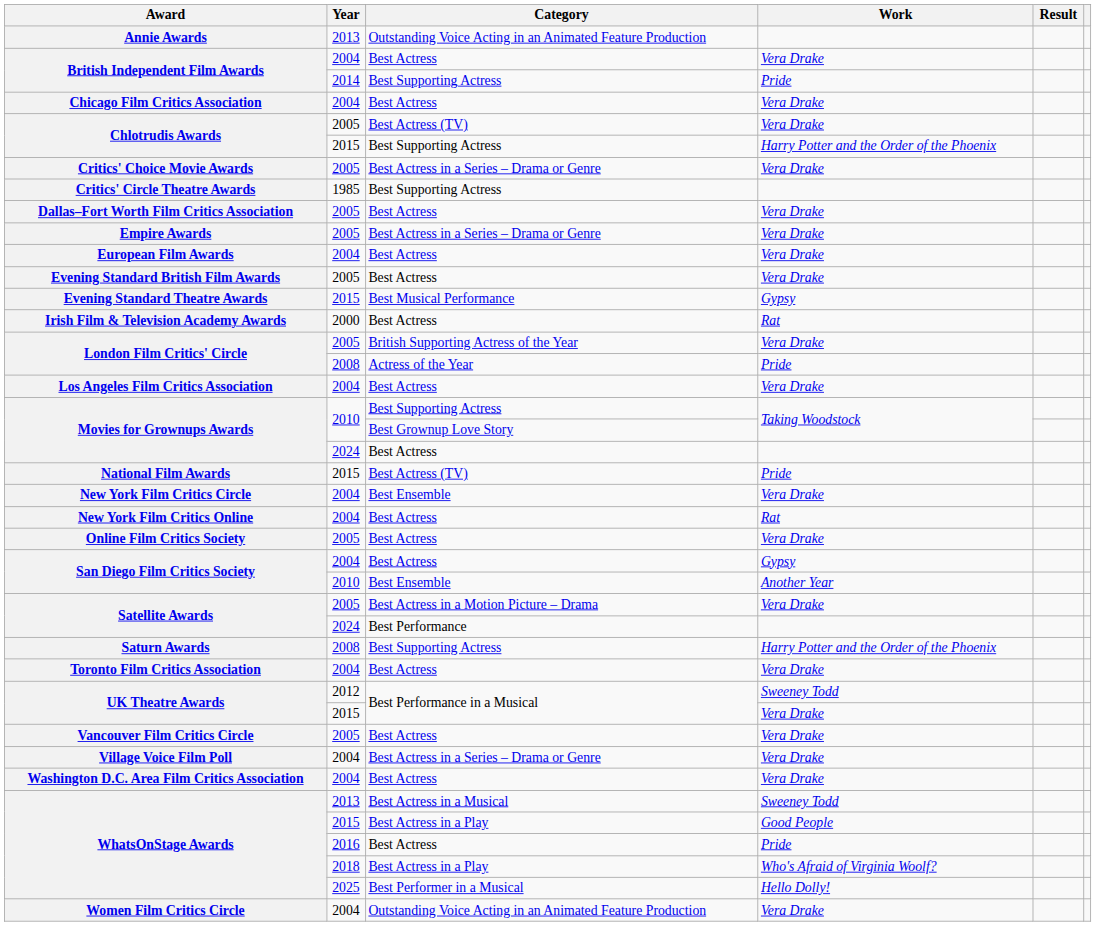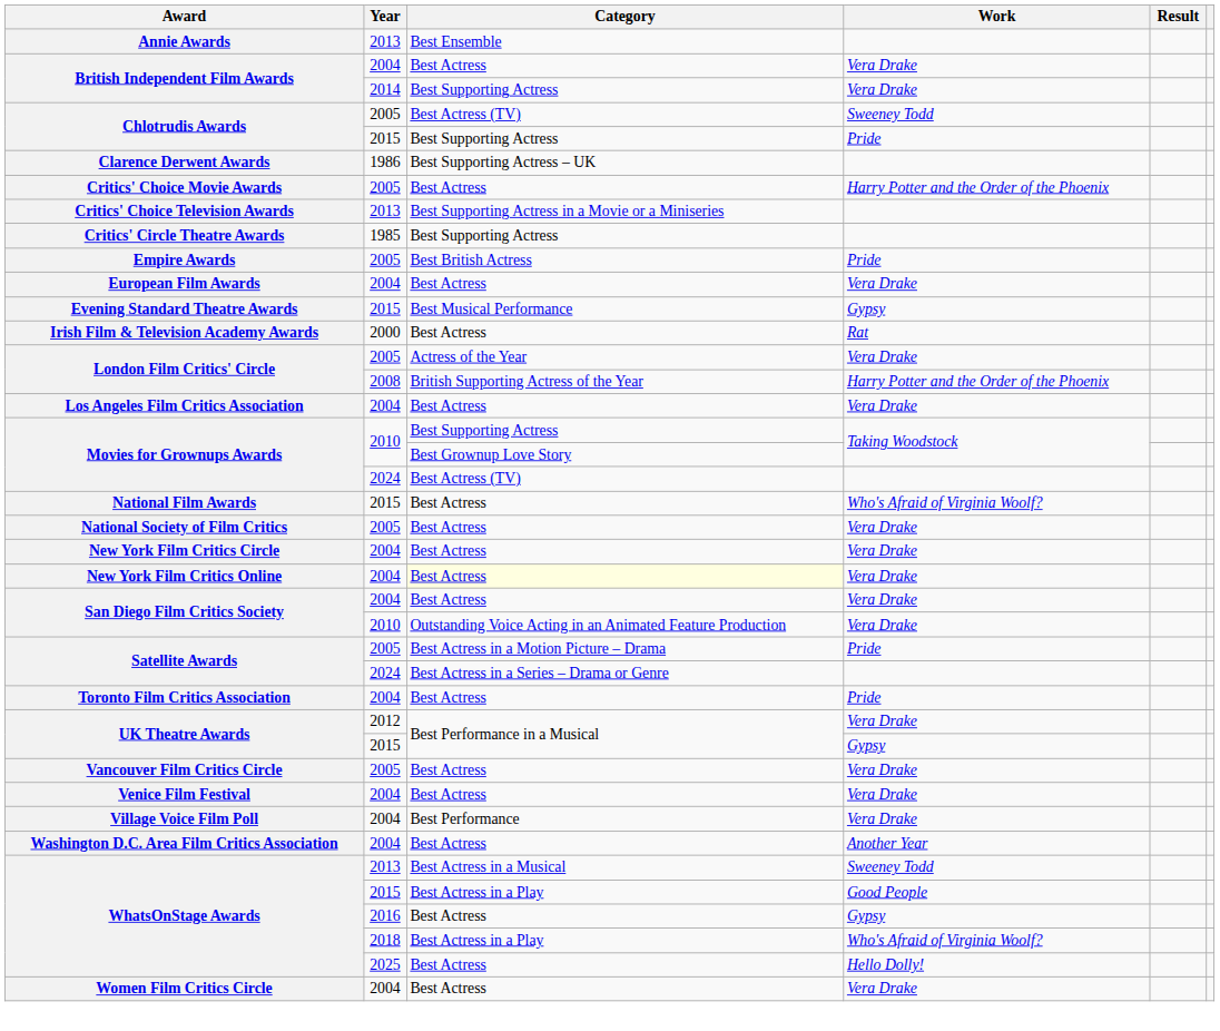Annie Awards | Category: Outstanding Voice Acting in an Animated Feature Production -> Best Ensemble
British Independent Film Awards / 2014 | Work: Pride -> Vera Drake
- row: Chicago Film Critics Association | 2004 | Best Actress | Vera Drake
Chlotrudis Awards / 2005 | Work: Vera Drake -> Sweeney Todd
Chlotrudis Awards / 2015 | Work: Harry Potter and the Order of the Phoenix -> Pride
+ row: Clarence Derwent Awards | 1986 | Best Supporting Actress – UK
Critics' Choice Movie Awards | Category: Best Actress in a Series – Drama or Genre -> Best Actress
Critics' Choice Movie Awards | Work: Vera Drake -> Harry Potter and the Order of the Phoenix
+ row: Critics' Choice Television Awards | 2013 | Best Supporting Actress in a Movie or a Miniseries
- row: Dallas–Fort Worth Film Critics Association | 2005 | Best Actress | Vera Drake
Empire Awards | Category: Best Actress in a Series – Drama or Genre -> Best British Actress
Empire Awards | Work: Vera Drake -> Pride
- row: Evening Standard British Film Awards | 2005 | Best Actress | Vera Drake
London Film Critics' Circle / 2005 | Category: British Supporting Actress of the Year -> Actress of the Year
London Film Critics' Circle / 2008 | Category: Actress of the Year -> British Supporting Actress of the Year
London Film Critics' Circle / 2008 | Work: Pride -> Harry Potter and the Order of the Phoenix
Movies for Grownups Awards / 2024 | Category: Best Actress -> Best Actress (TV)
National Film Awards | Category: Best Actress (TV) -> Best Actress
National Film Awards | Work: Pride -> Who's Afraid of Virginia Woolf?
+ row: National Society of Film Critics | 2005 | Best Actress | Vera Drake
New York Film Critics Circle | Category: Best Ensemble -> Best Actress
New York Film Critics Online | Category: no background -> lightyellow background
New York Film Critics Online | Work: Rat -> Vera Drake
- row: Online Film Critics Society | 2005 | Best Actress | Vera Drake
San Diego Film Critics Society / 2004 | Work: Gypsy -> Vera Drake
San Diego Film Critics Society / 2010 | Category: Best Ensemble -> Outstanding Voice Acting in an Animated Feature Production
San Diego Film Critics Society / 2010 | Work: Another Year -> Vera Drake
Satellite Awards / 2005 | Work: Vera Drake -> Pride
Satellite Awards / 2024 | Category: Best Performance -> Best Actress in a Series – Drama or Genre
- row: Saturn Awards | 2008 | Best Supporting Actress | Harry Potter and the Order of the Phoenix
Toronto Film Critics Association | Work: Vera Drake -> Pride
UK Theatre Awards / 2012 | Work: Sweeney Todd -> Vera Drake
UK Theatre Awards / 2015 | Work: Vera Drake -> Gypsy
+ row: Venice Film Festival | 2004 | Best Actress | Vera Drake
Village Voice Film Poll | Category: Best Actress in a Series – Drama or Genre -> Best Performance
Washington D.C. Area Film Critics Association | Work: Vera Drake -> Another Year
WhatsOnStage Awards / 2016 | Work: Pride -> Gypsy
WhatsOnStage Awards / 2025 | Category: Best Performer in a Musical -> Best Actress
Women Film Critics Circle | Category: Outstanding Voice Acting in an Animated Feature Production -> Best Actress
